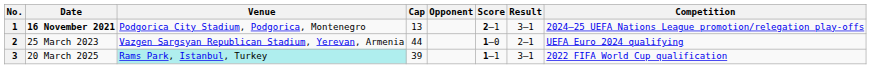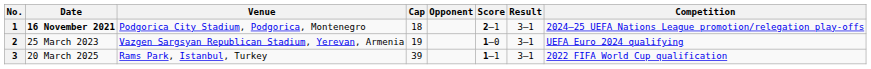1 | Cap: 13 -> 18
2 | Cap: 44 -> 19
2 | Result: 2–1 -> 3–1
3 | Venue: paleturquoise background -> no background
